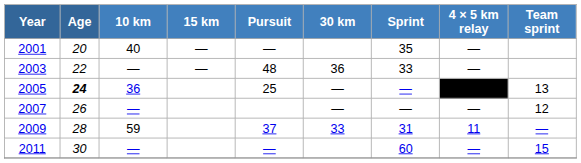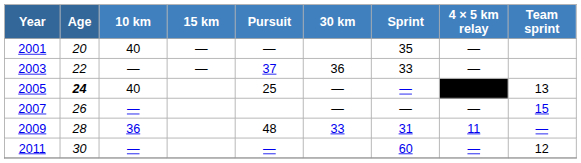2003 | Pursuit: 48 -> 37
2005 | 10 km: 36 -> 40
2007 | Team sprint: 12 -> 15
2009 | 10 km: 59 -> 36
2009 | Pursuit: 37 -> 48
2011 | Team sprint: 15 -> 12
